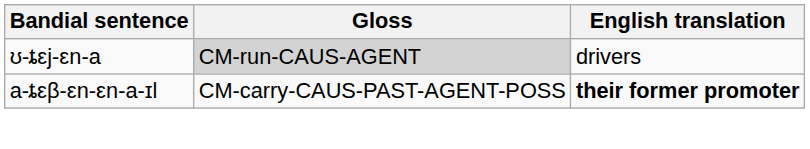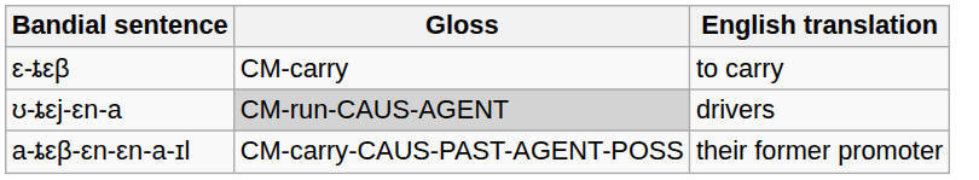+ row: ԑ-ȶԑβ | CM-carry | to carry
a-ȶԑβ-ԑn-ԑn-a-ɪl | English translation: bold -> normal
